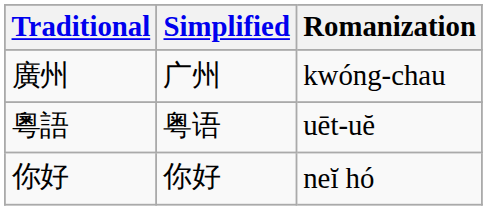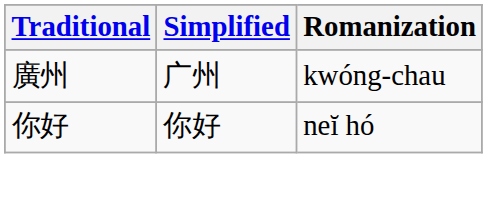- row: 粵語 | 粤语 | uēt-uĕ
